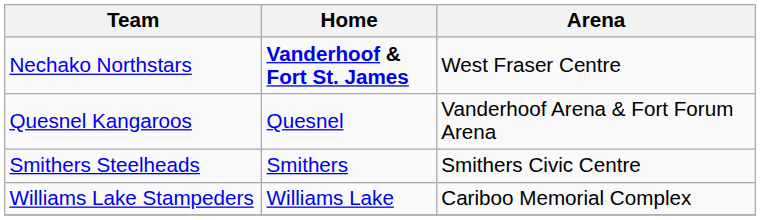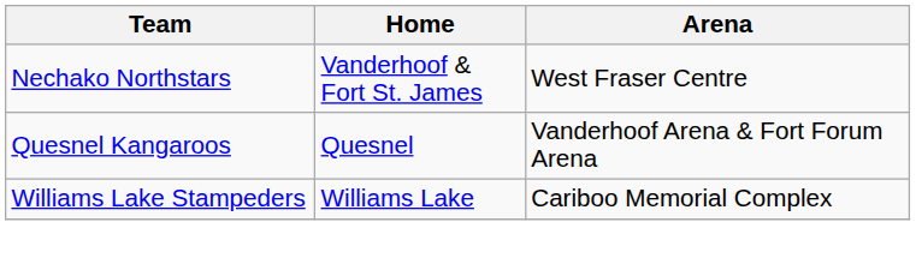Nechako Northstars | Home: bold -> normal
- row: Smithers Steelheads | Smithers | Smithers Civic Centre
